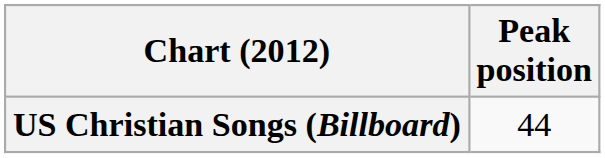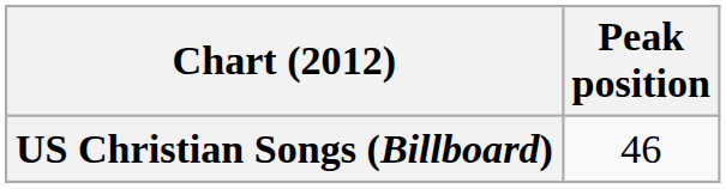US Christian Songs (Billboard) | Peak position: 44 -> 46
